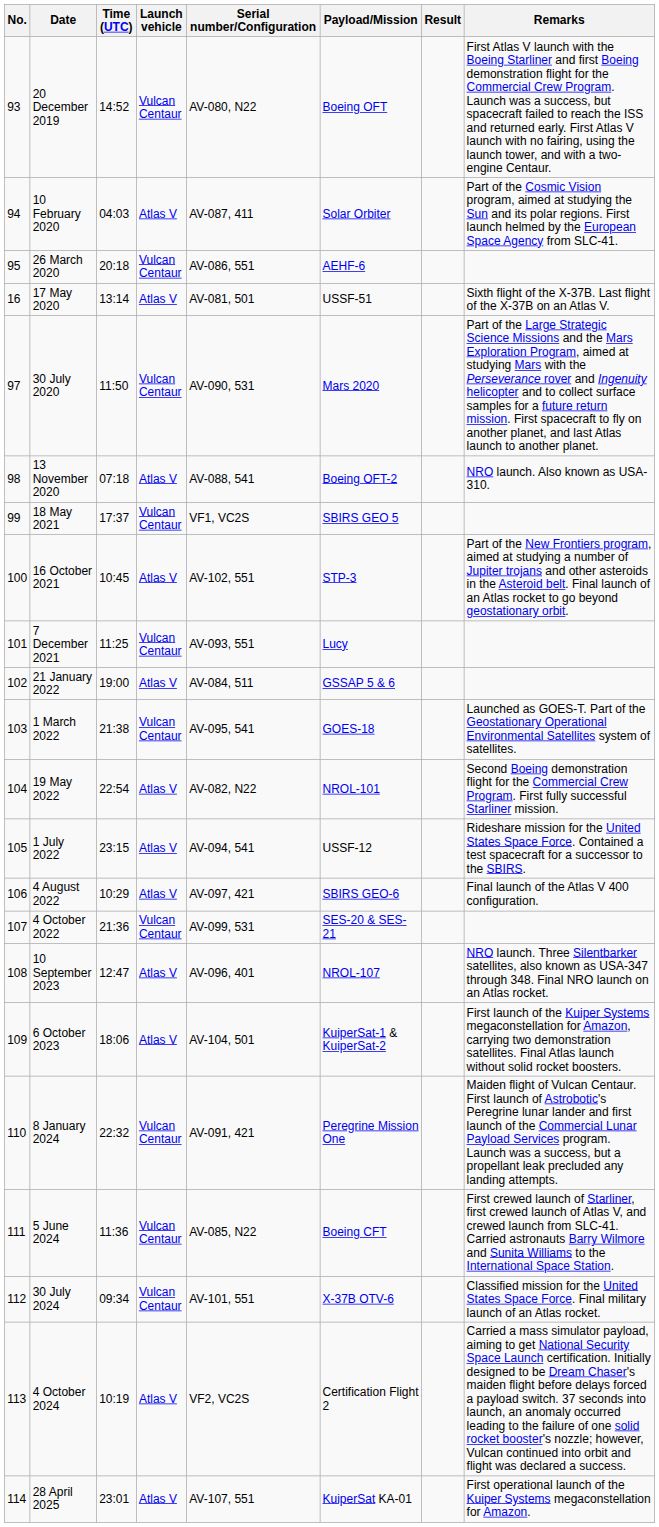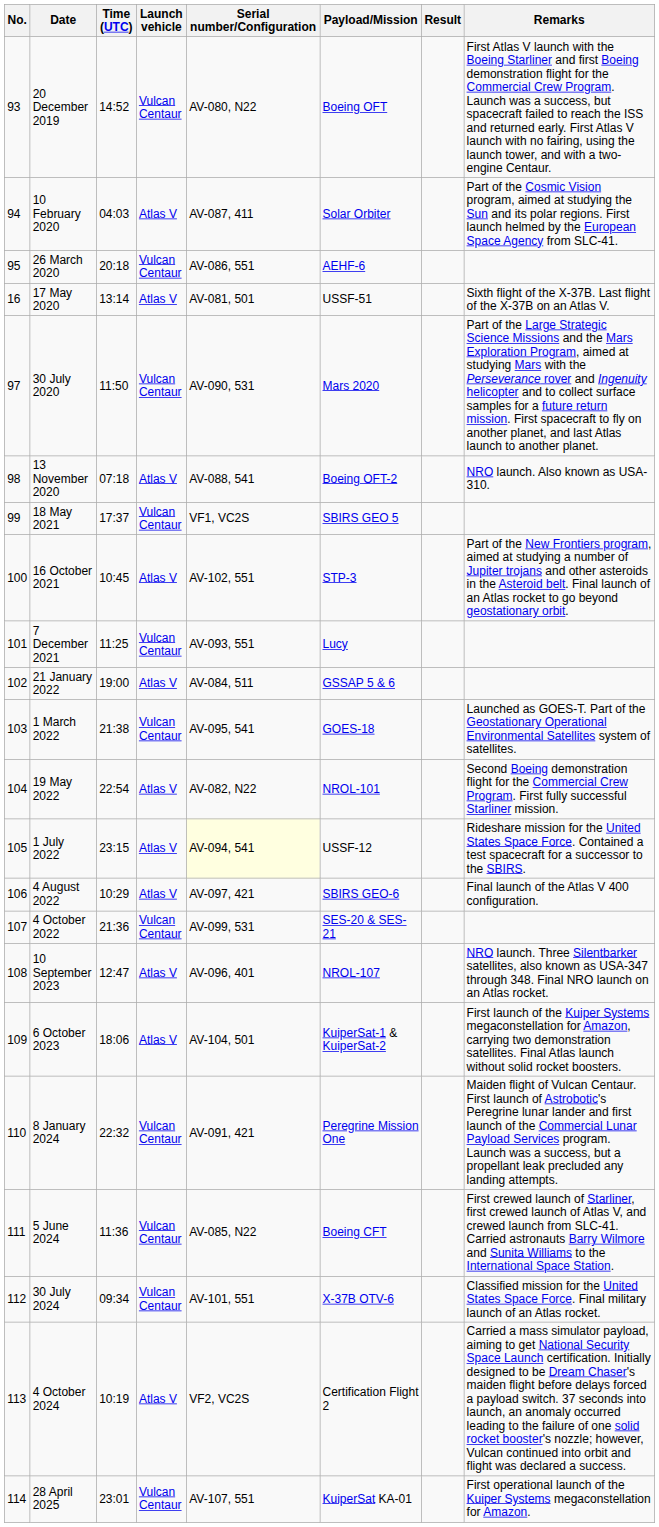1 July 2022 | Serial number/Configuration: no background -> lightyellow background
28 April 2025 | Launch vehicle: Atlas V -> Vulcan Centaur
